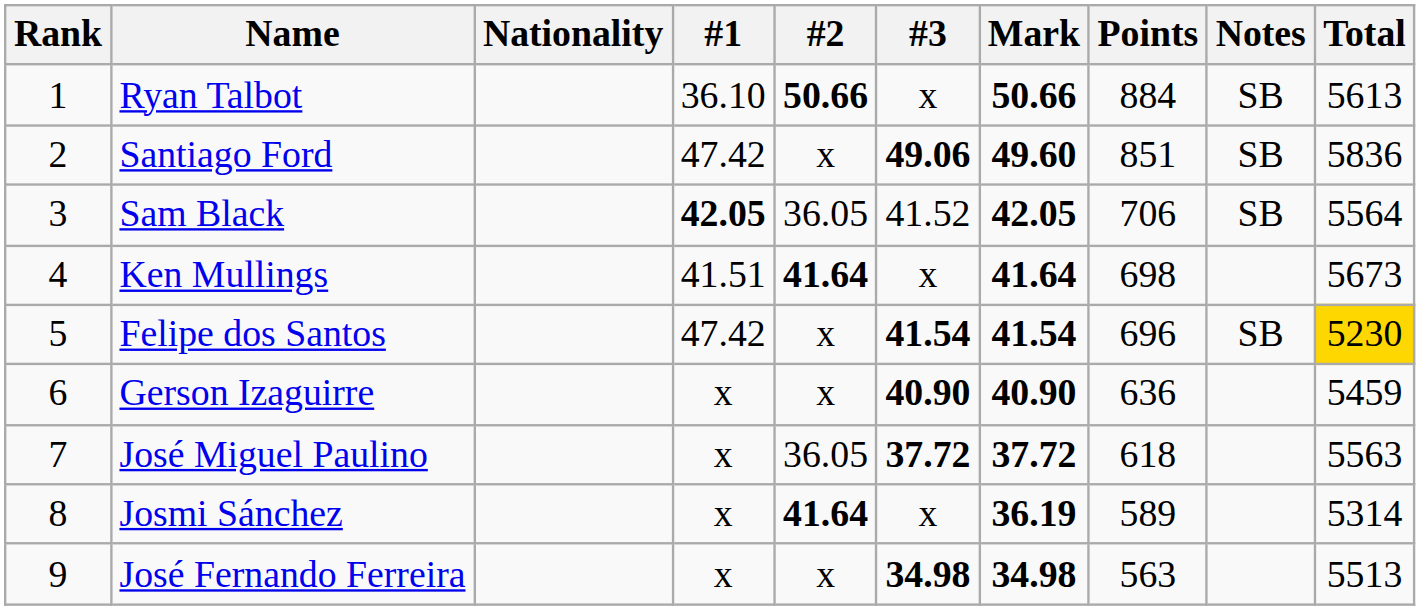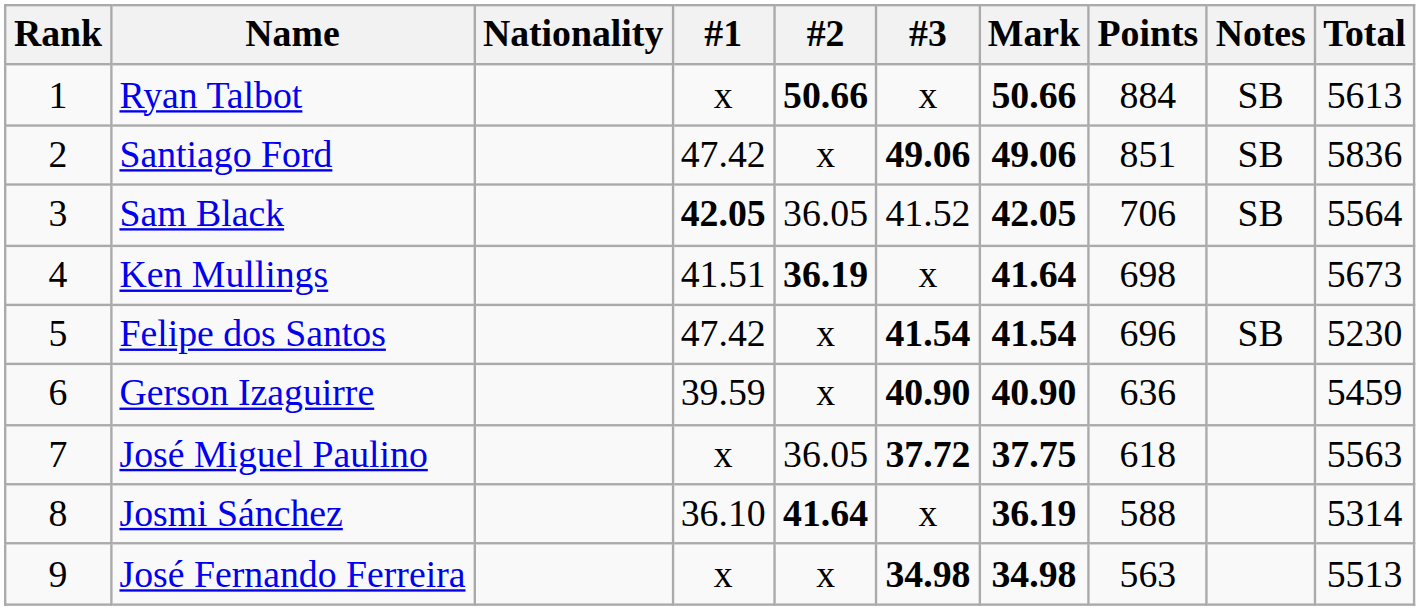Ryan Talbot | #1: 36.10 -> x
Santiago Ford | Mark: 49.60 -> 49.06
Ken Mullings | #2: 41.64 -> 36.19
Felipe dos Santos | Total: gold background -> no background
Gerson Izaguirre | #1: x -> 39.59
José Miguel Paulino | Mark: 37.72 -> 37.75
Josmi Sánchez | #1: x -> 36.10
Josmi Sánchez | Points: 589 -> 588
